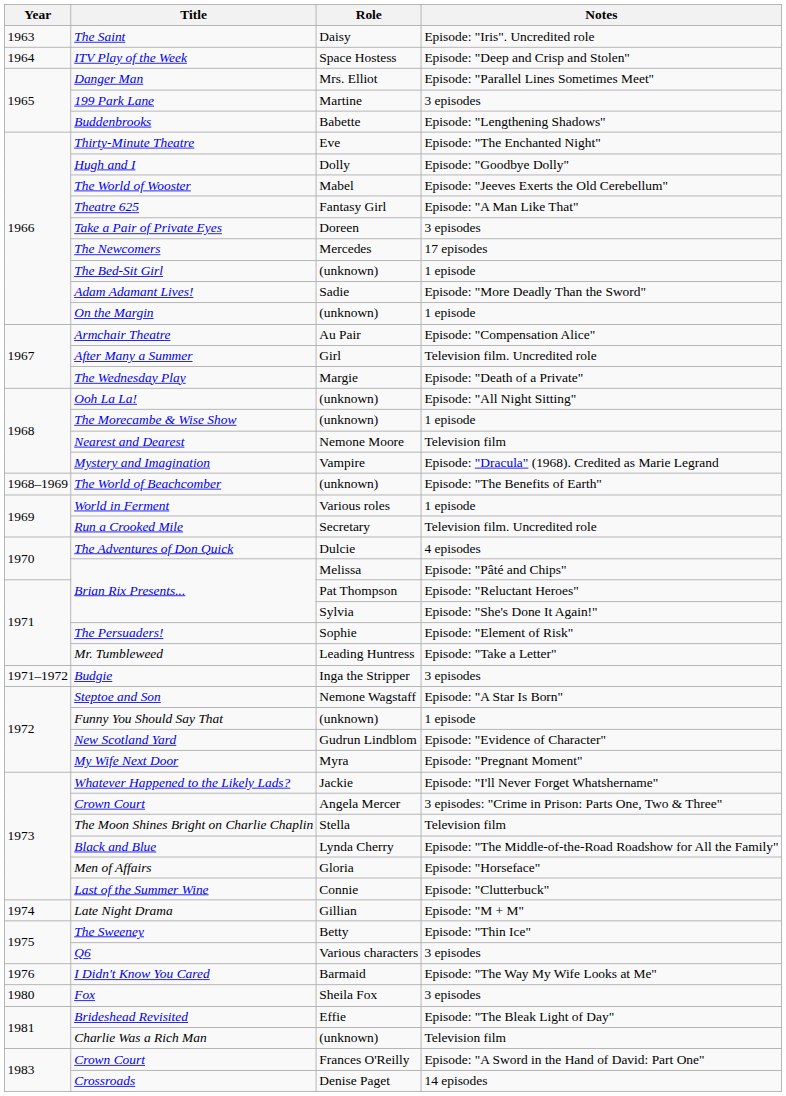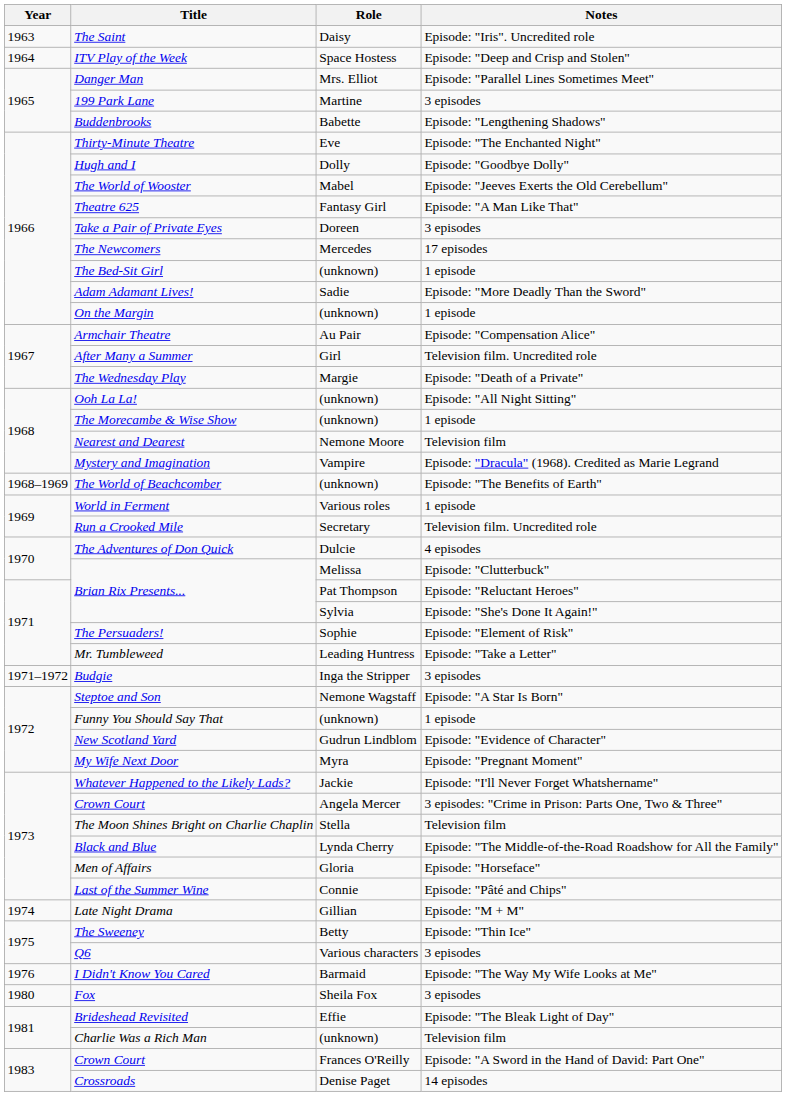Brian Rix Presents... / Melissa | Notes: Episode: "Pâté and Chips" -> Episode: "Clutterbuck"
Last of the Summer Wine | Notes: Episode: "Clutterbuck" -> Episode: "Pâté and Chips"
